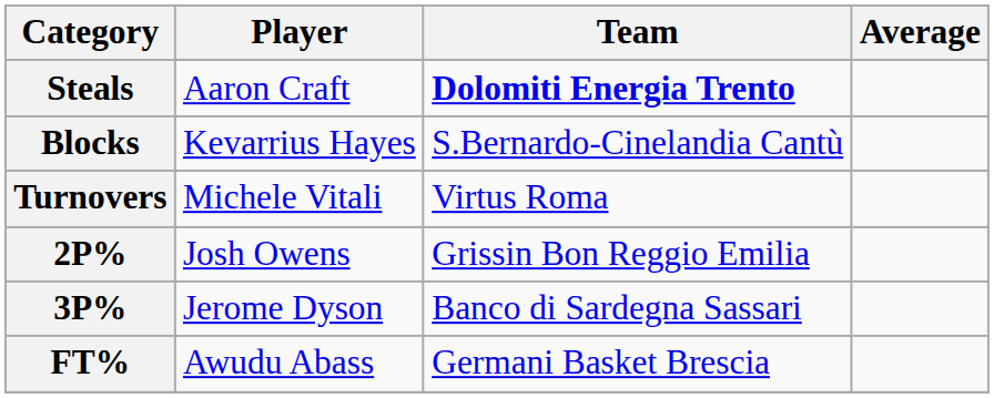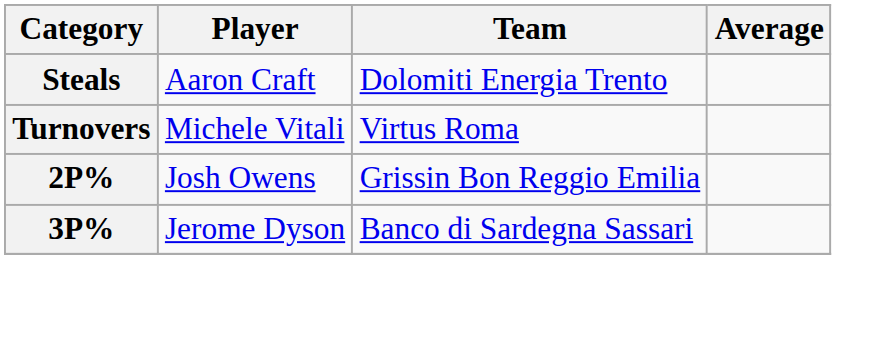Steals | Team: bold -> normal
- row: Blocks | Kevarrius Hayes | S.Bernardo-Cinelandia Cantù
- row: FT% | Awudu Abass | Germani Basket Brescia
